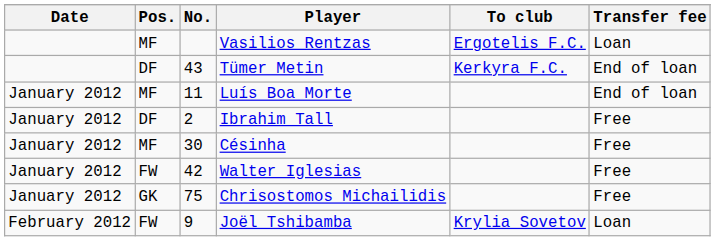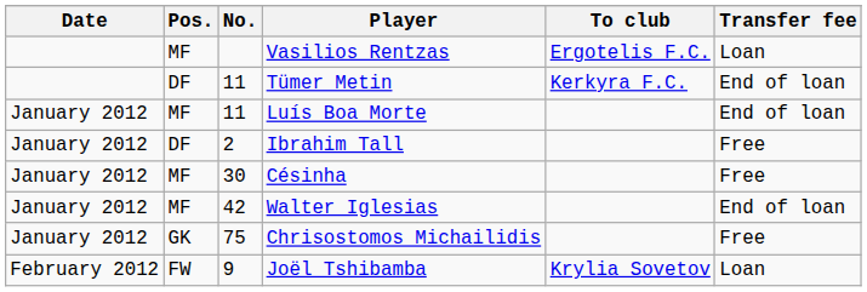Tümer Metin | No.: 43 -> 11
Walter Iglesias | Pos.: FW -> MF
Walter Iglesias | Transfer fee: Free -> End of loan
